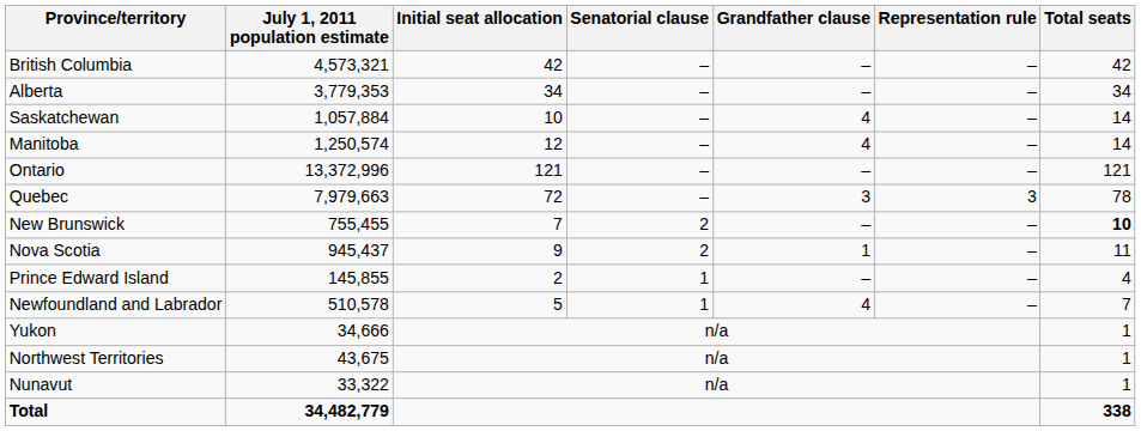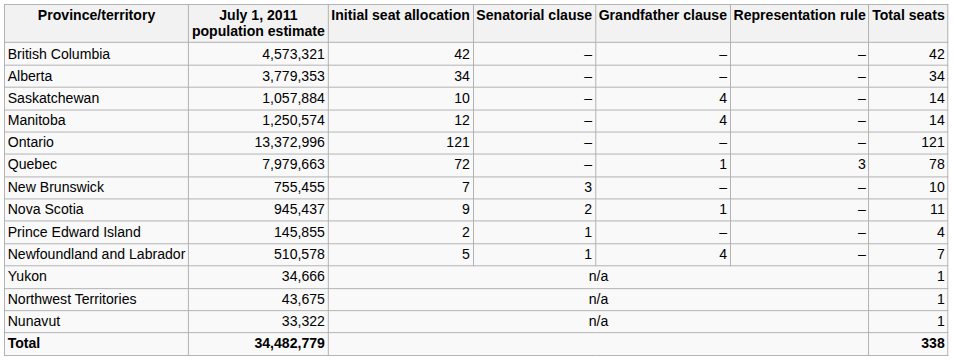Quebec | Grandfather clause: 3 -> 1
New Brunswick | Senatorial clause: 2 -> 3
New Brunswick | Total seats: bold -> normal
